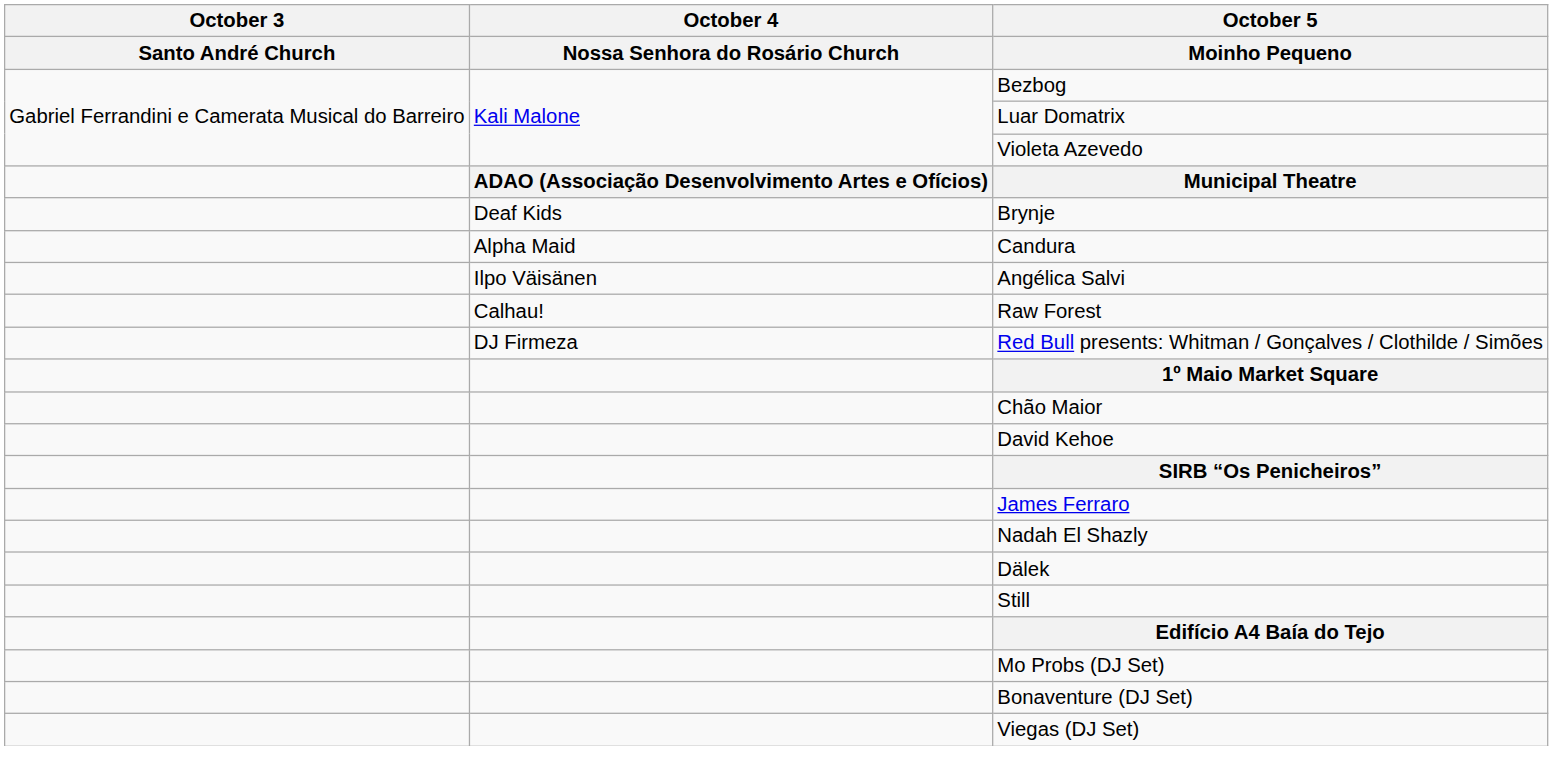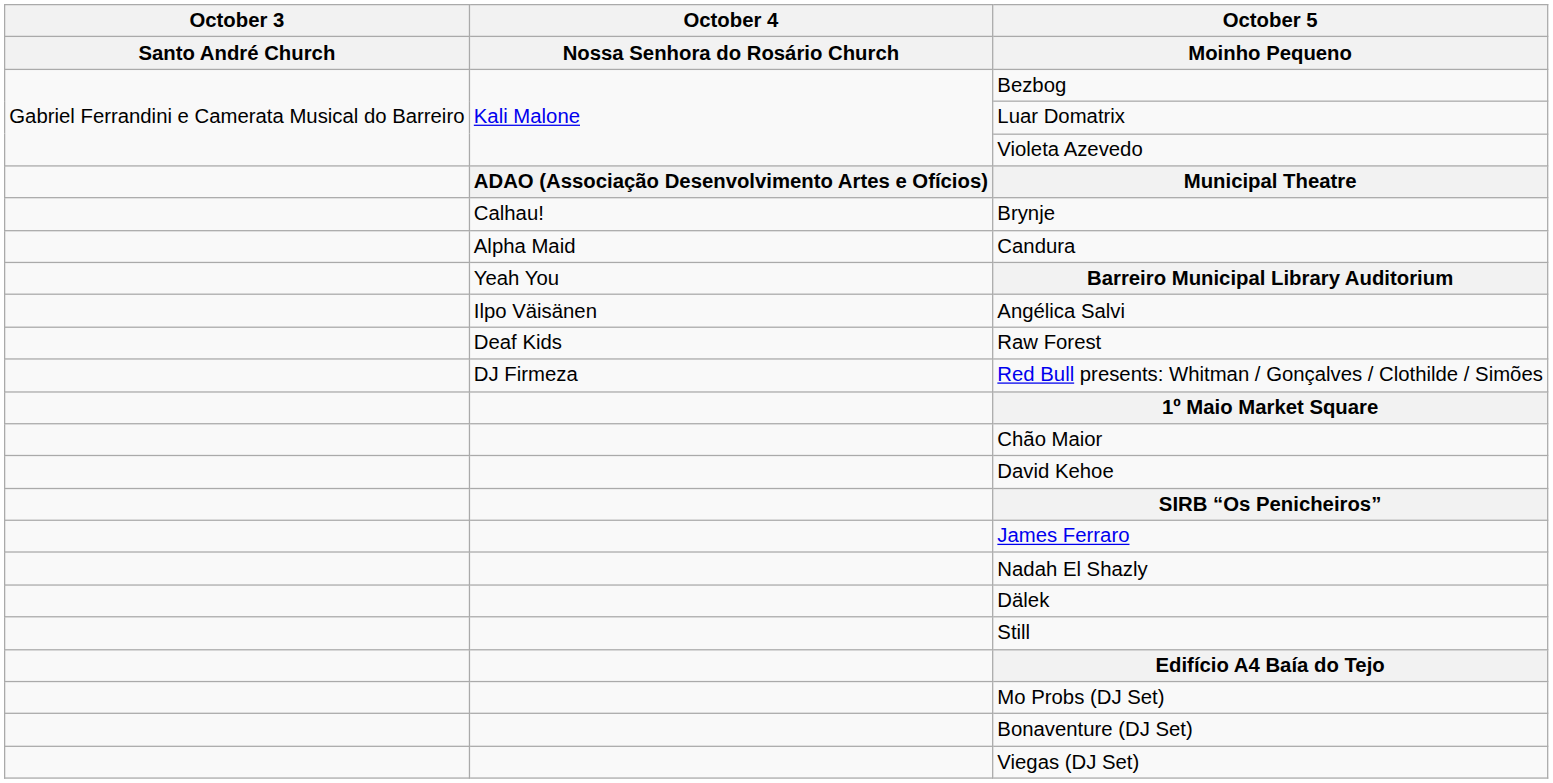Brynje | October 4 / Nossa Senhora do Rosário Church: Deaf Kids -> Calhau!
+ row: Yeah You | Barreiro Municipal Library Auditorium
Raw Forest | October 4 / Nossa Senhora do Rosário Church: Calhau! -> Deaf Kids
